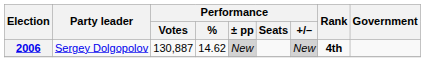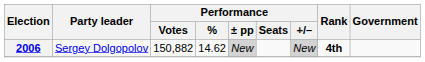2006 | Performance / Votes: 130,887 -> 150,882
